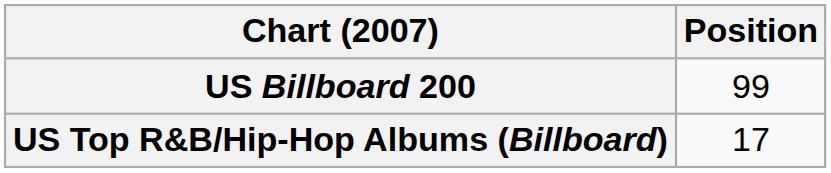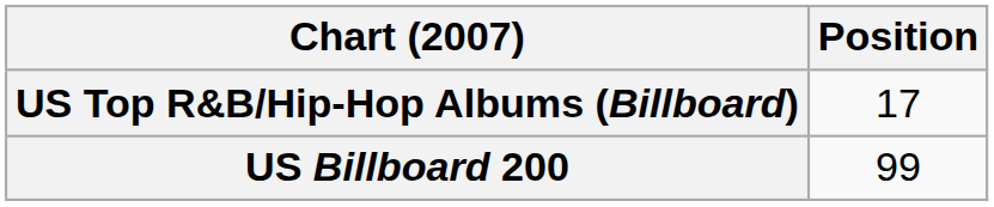rows swapped: US Billboard 200 <-> US Top R&B/Hip-Hop Albums (Billboard)
